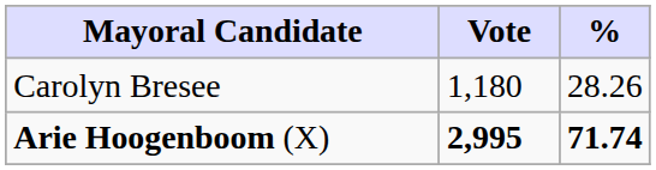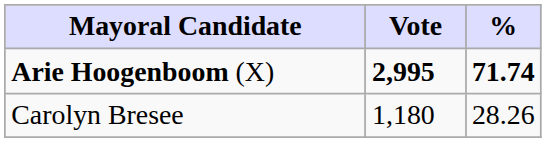rows swapped: Arie Hoogenboom (X) <-> Carolyn Bresee
